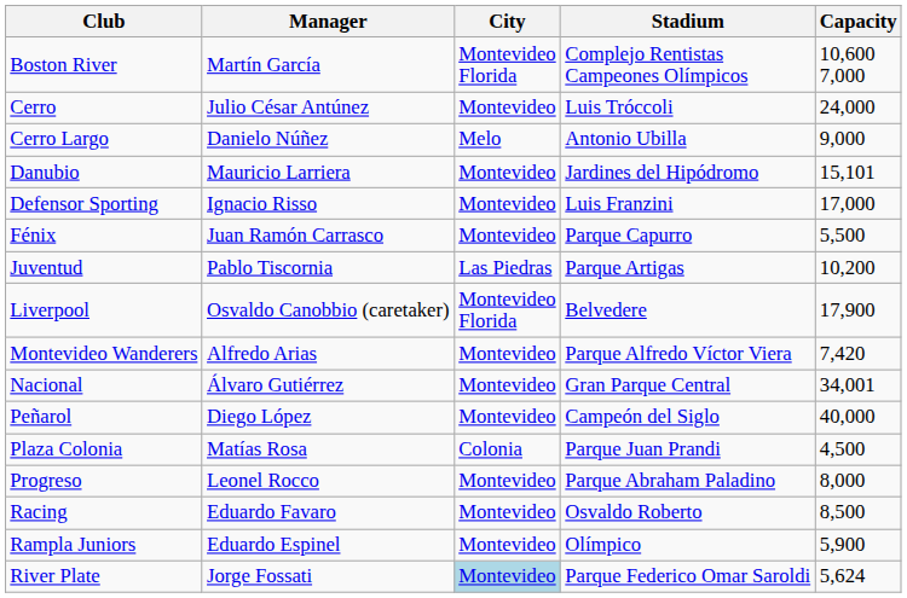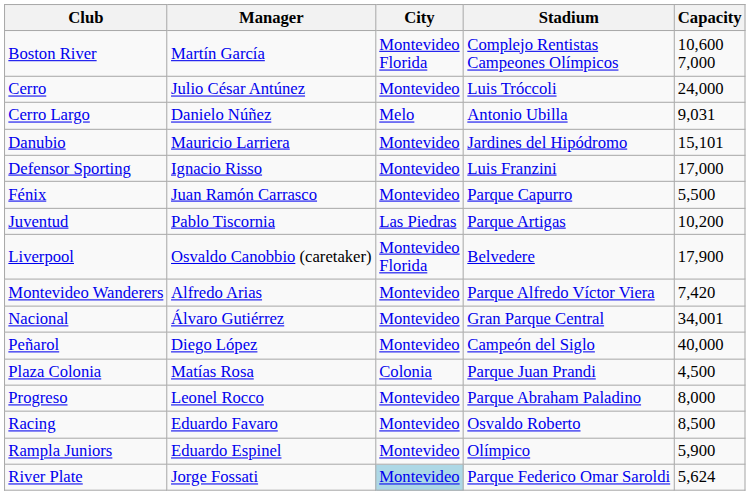Cerro Largo | Capacity: 9,000 -> 9,031
